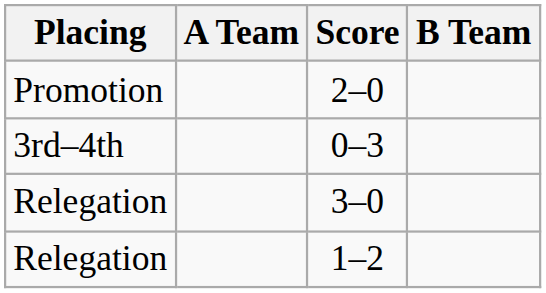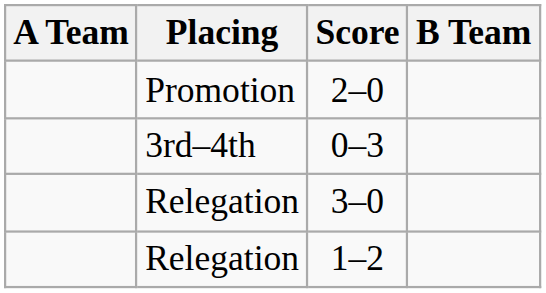columns swapped: Placing <-> A Team
